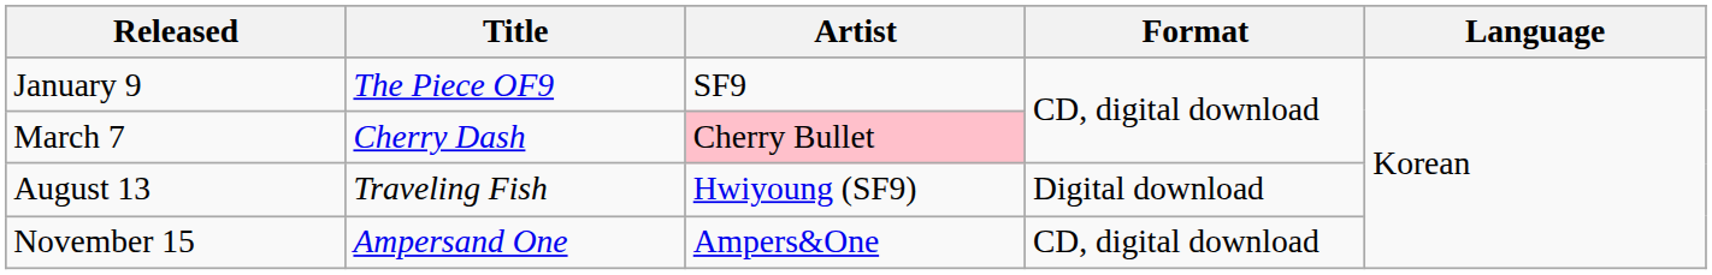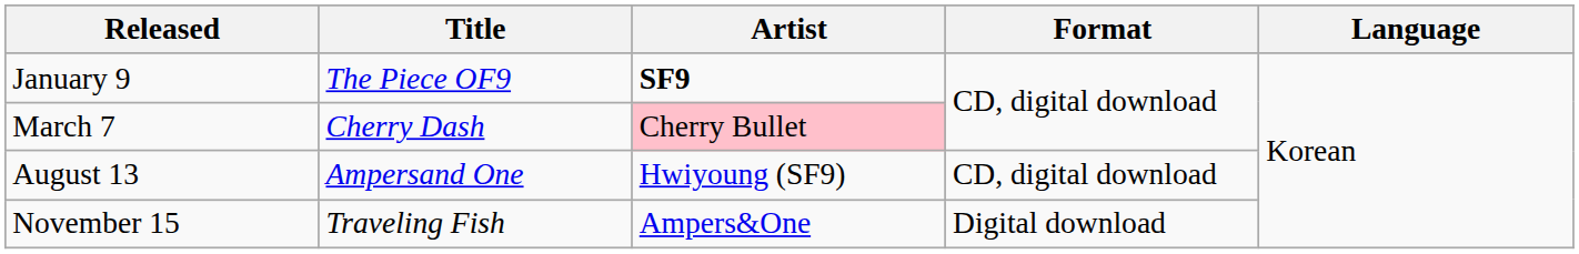January 9 | Artist: normal -> bold
August 13 | Title: Traveling Fish -> Ampersand One
August 13 | Format: Digital download -> CD, digital download
November 15 | Title: Ampersand One -> Traveling Fish
November 15 | Format: CD, digital download -> Digital download
